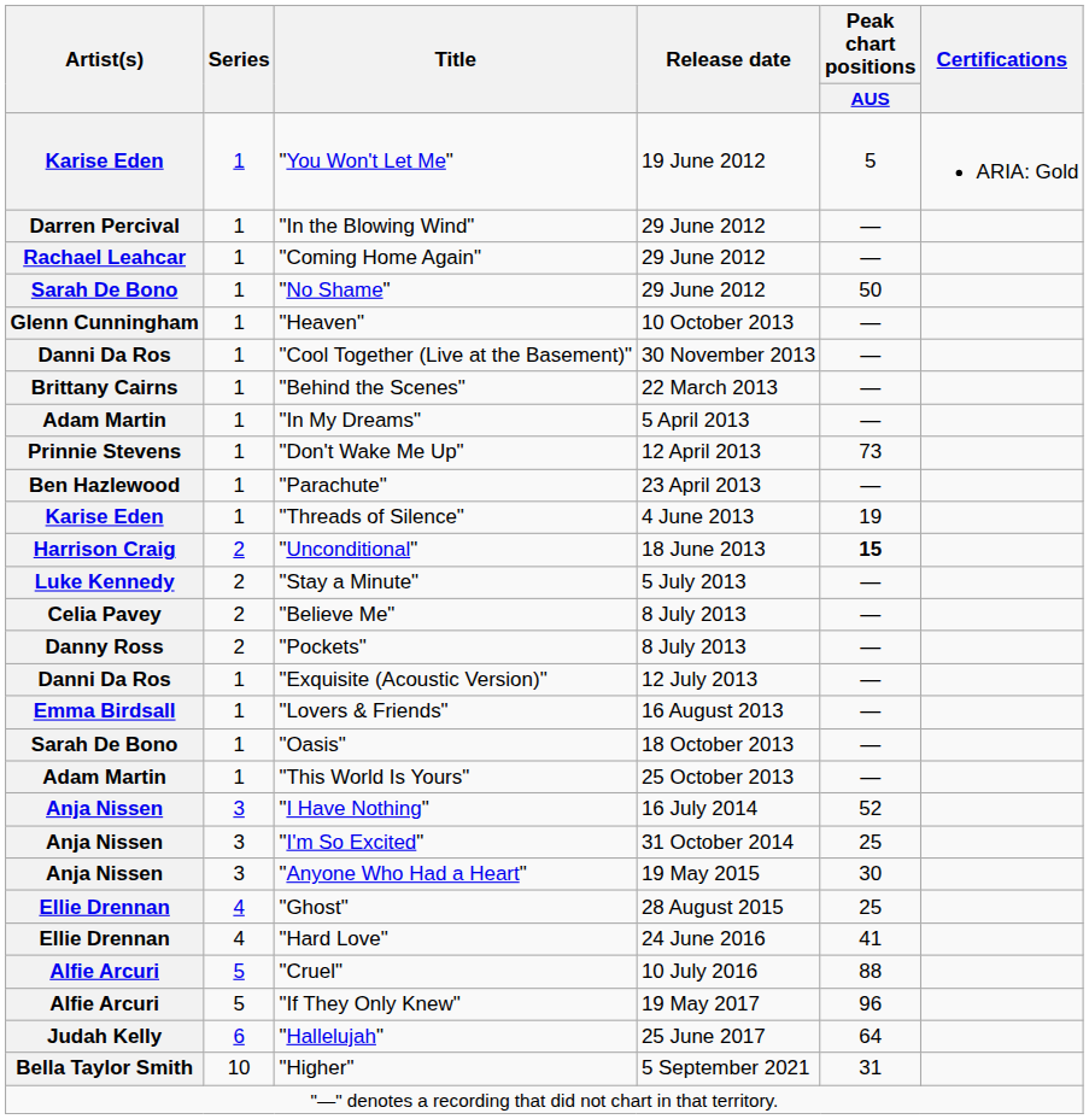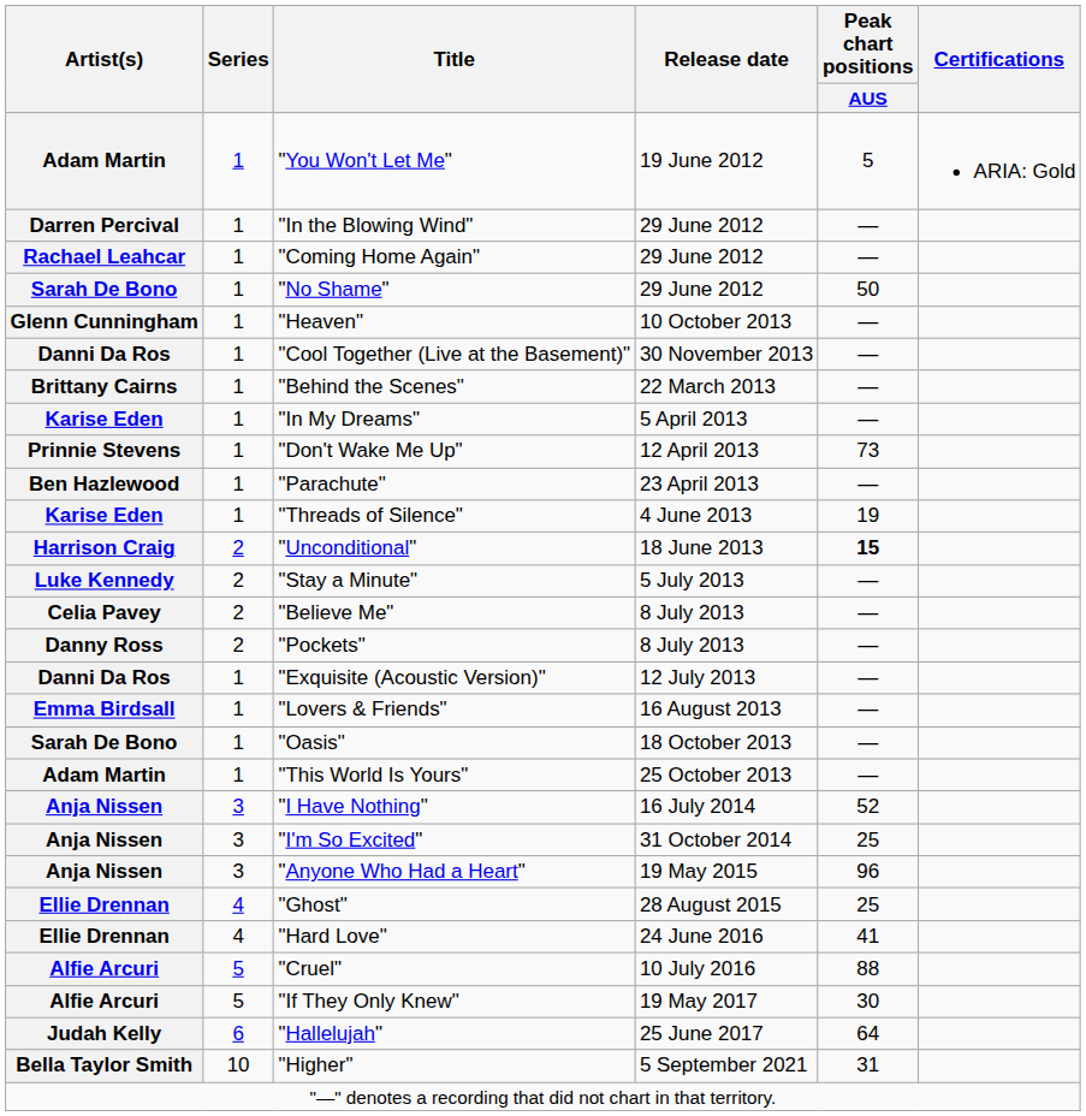"You Won't Let Me" | Artist(s): Karise Eden -> Adam Martin
"In My Dreams" | Artist(s): Adam Martin -> Karise Eden
"Anyone Who Had a Heart" | Peak chart positions / AUS: 30 -> 96
"If They Only Knew" | Peak chart positions / AUS: 96 -> 30
